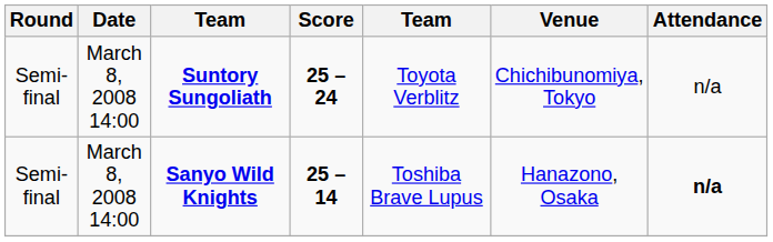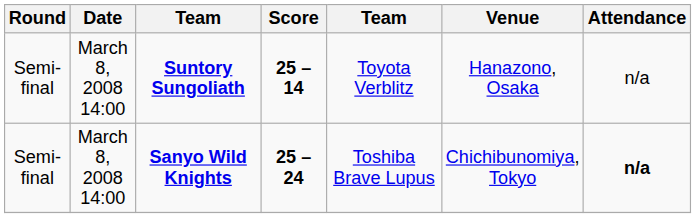Suntory Sungoliath | Score: 25 – 24 -> 25 – 14
Suntory Sungoliath | Venue: Chichibunomiya, Tokyo -> Hanazono, Osaka
Sanyo Wild Knights | Score: 25 – 14 -> 25 – 24
Sanyo Wild Knights | Venue: Hanazono, Osaka -> Chichibunomiya, Tokyo
